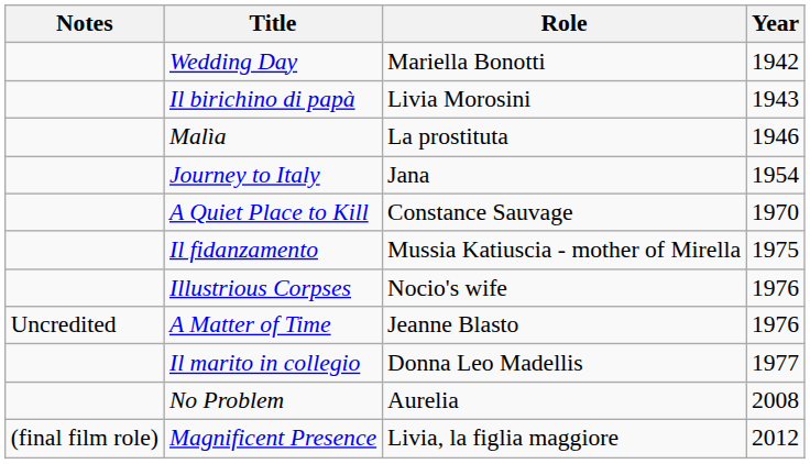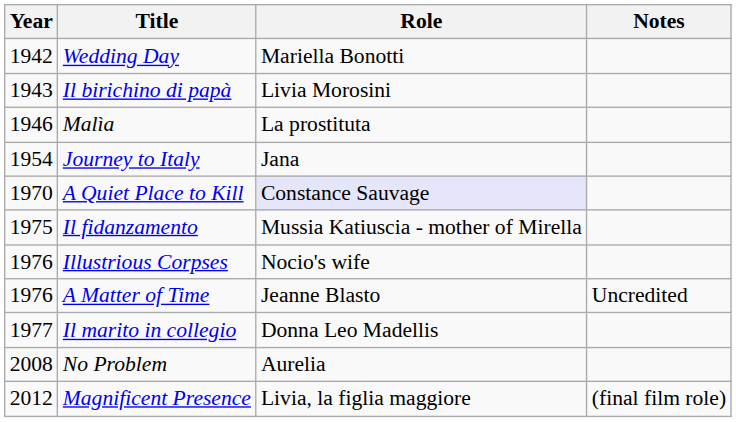columns swapped: Year <-> Notes
A Quiet Place to Kill | Role: no background -> lavender background
